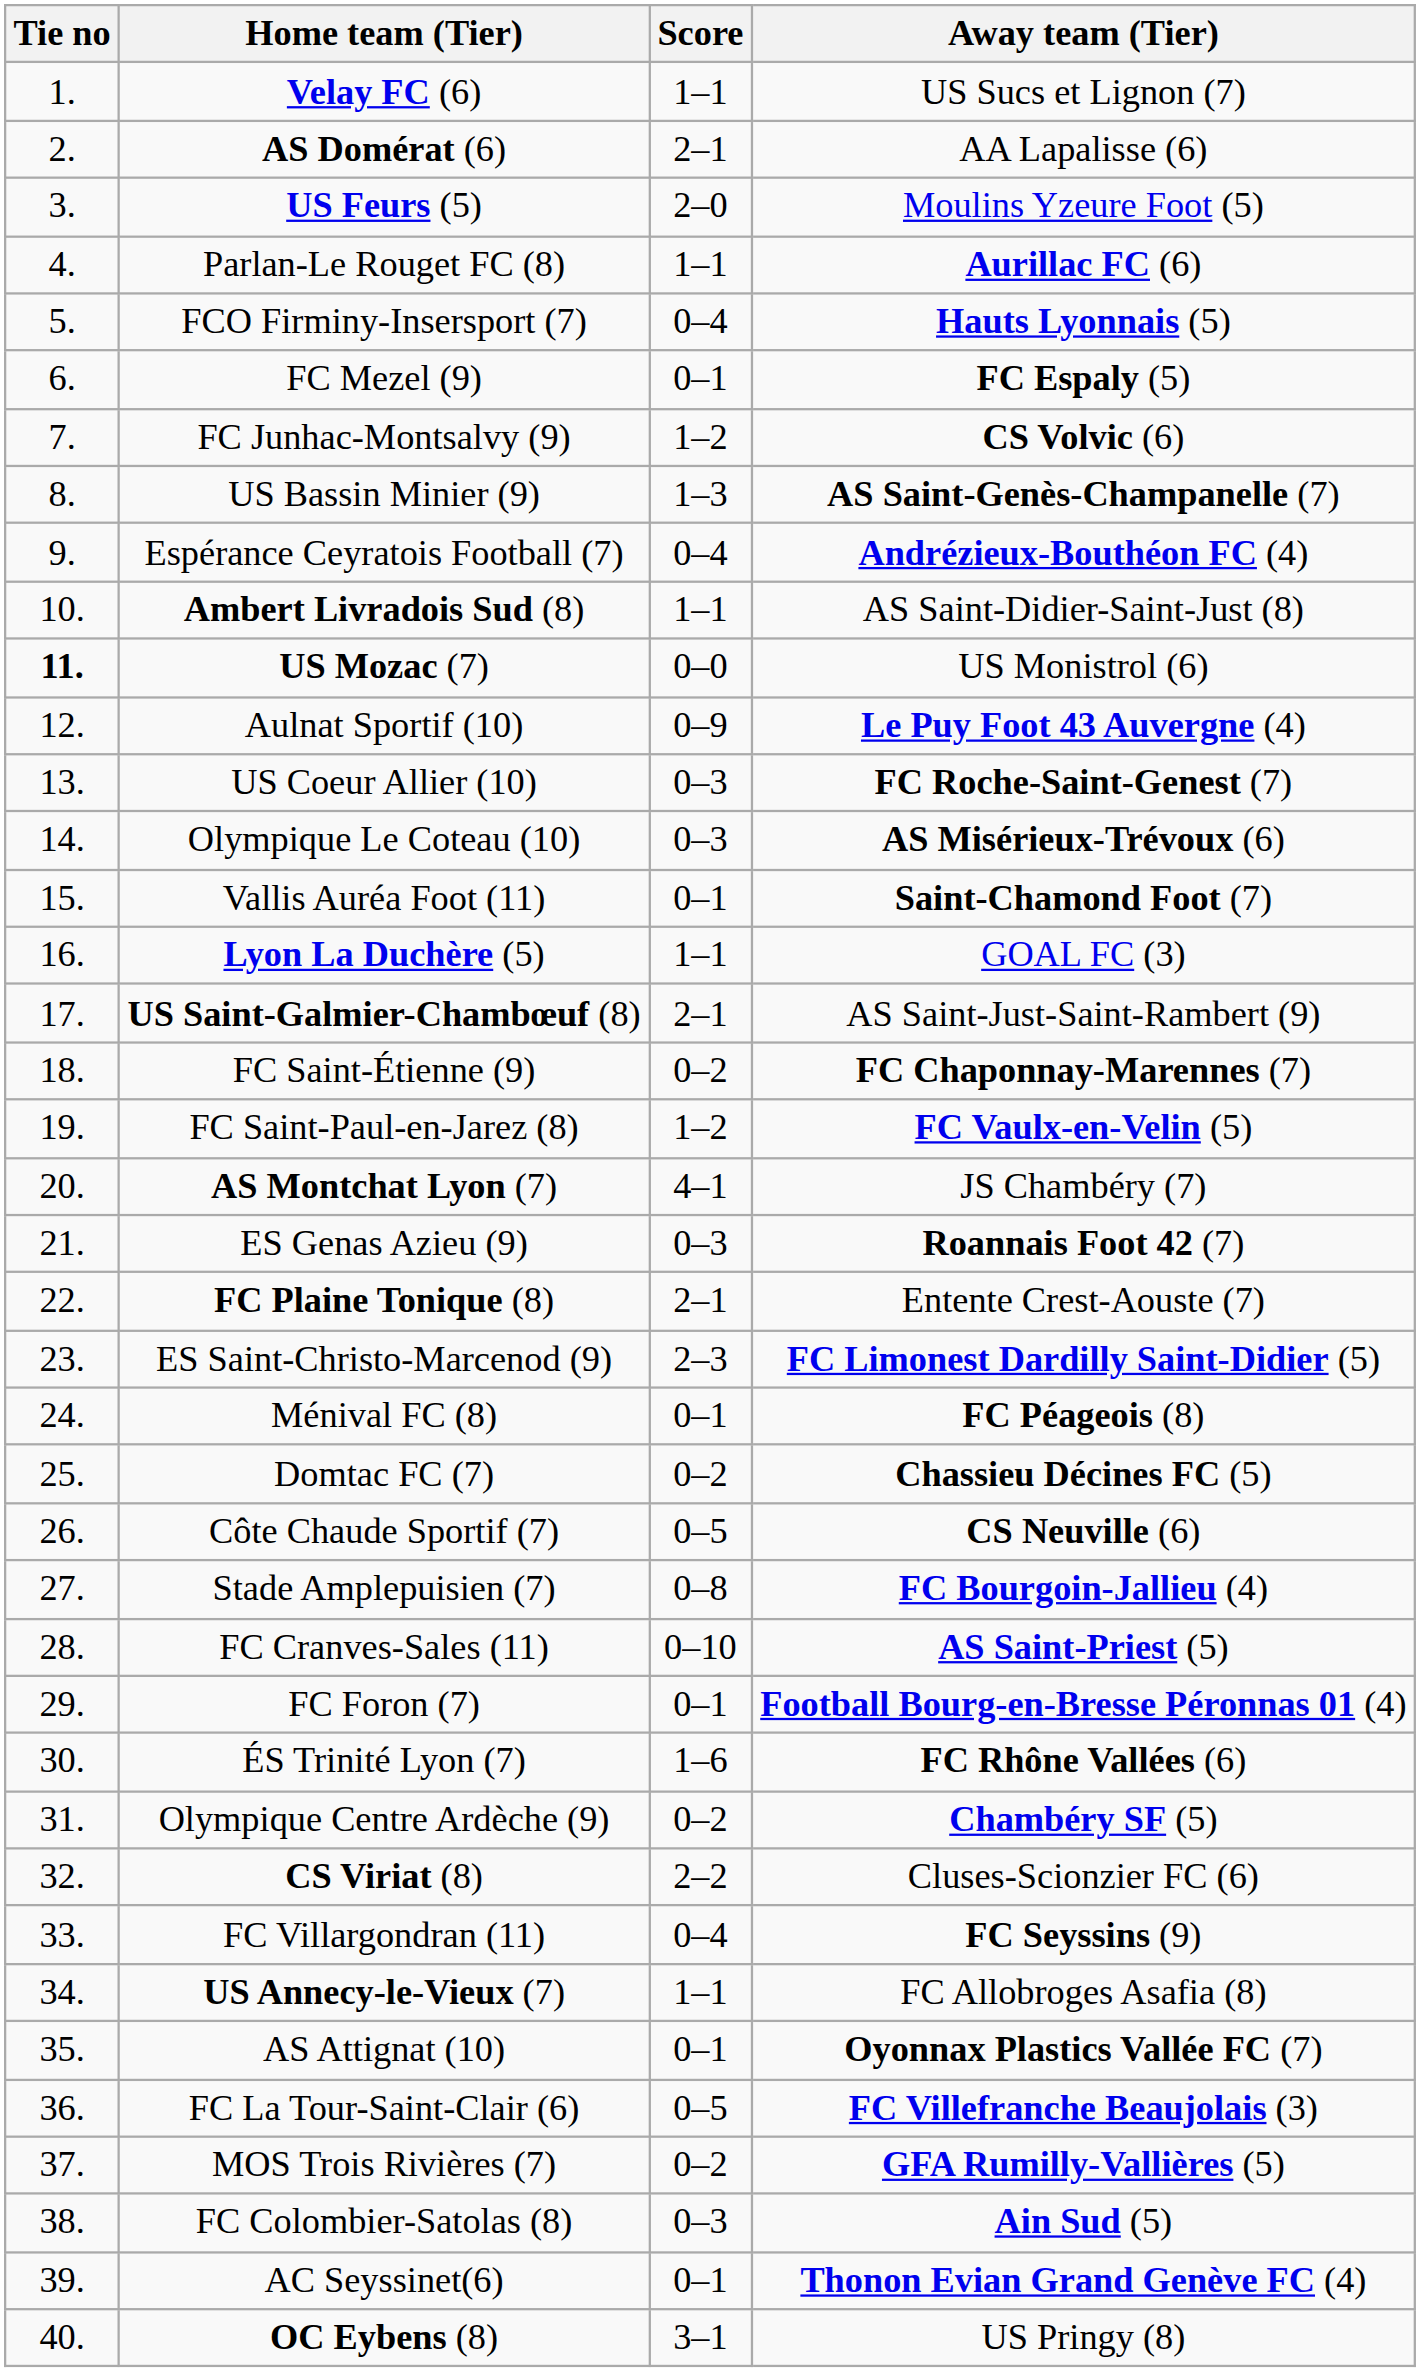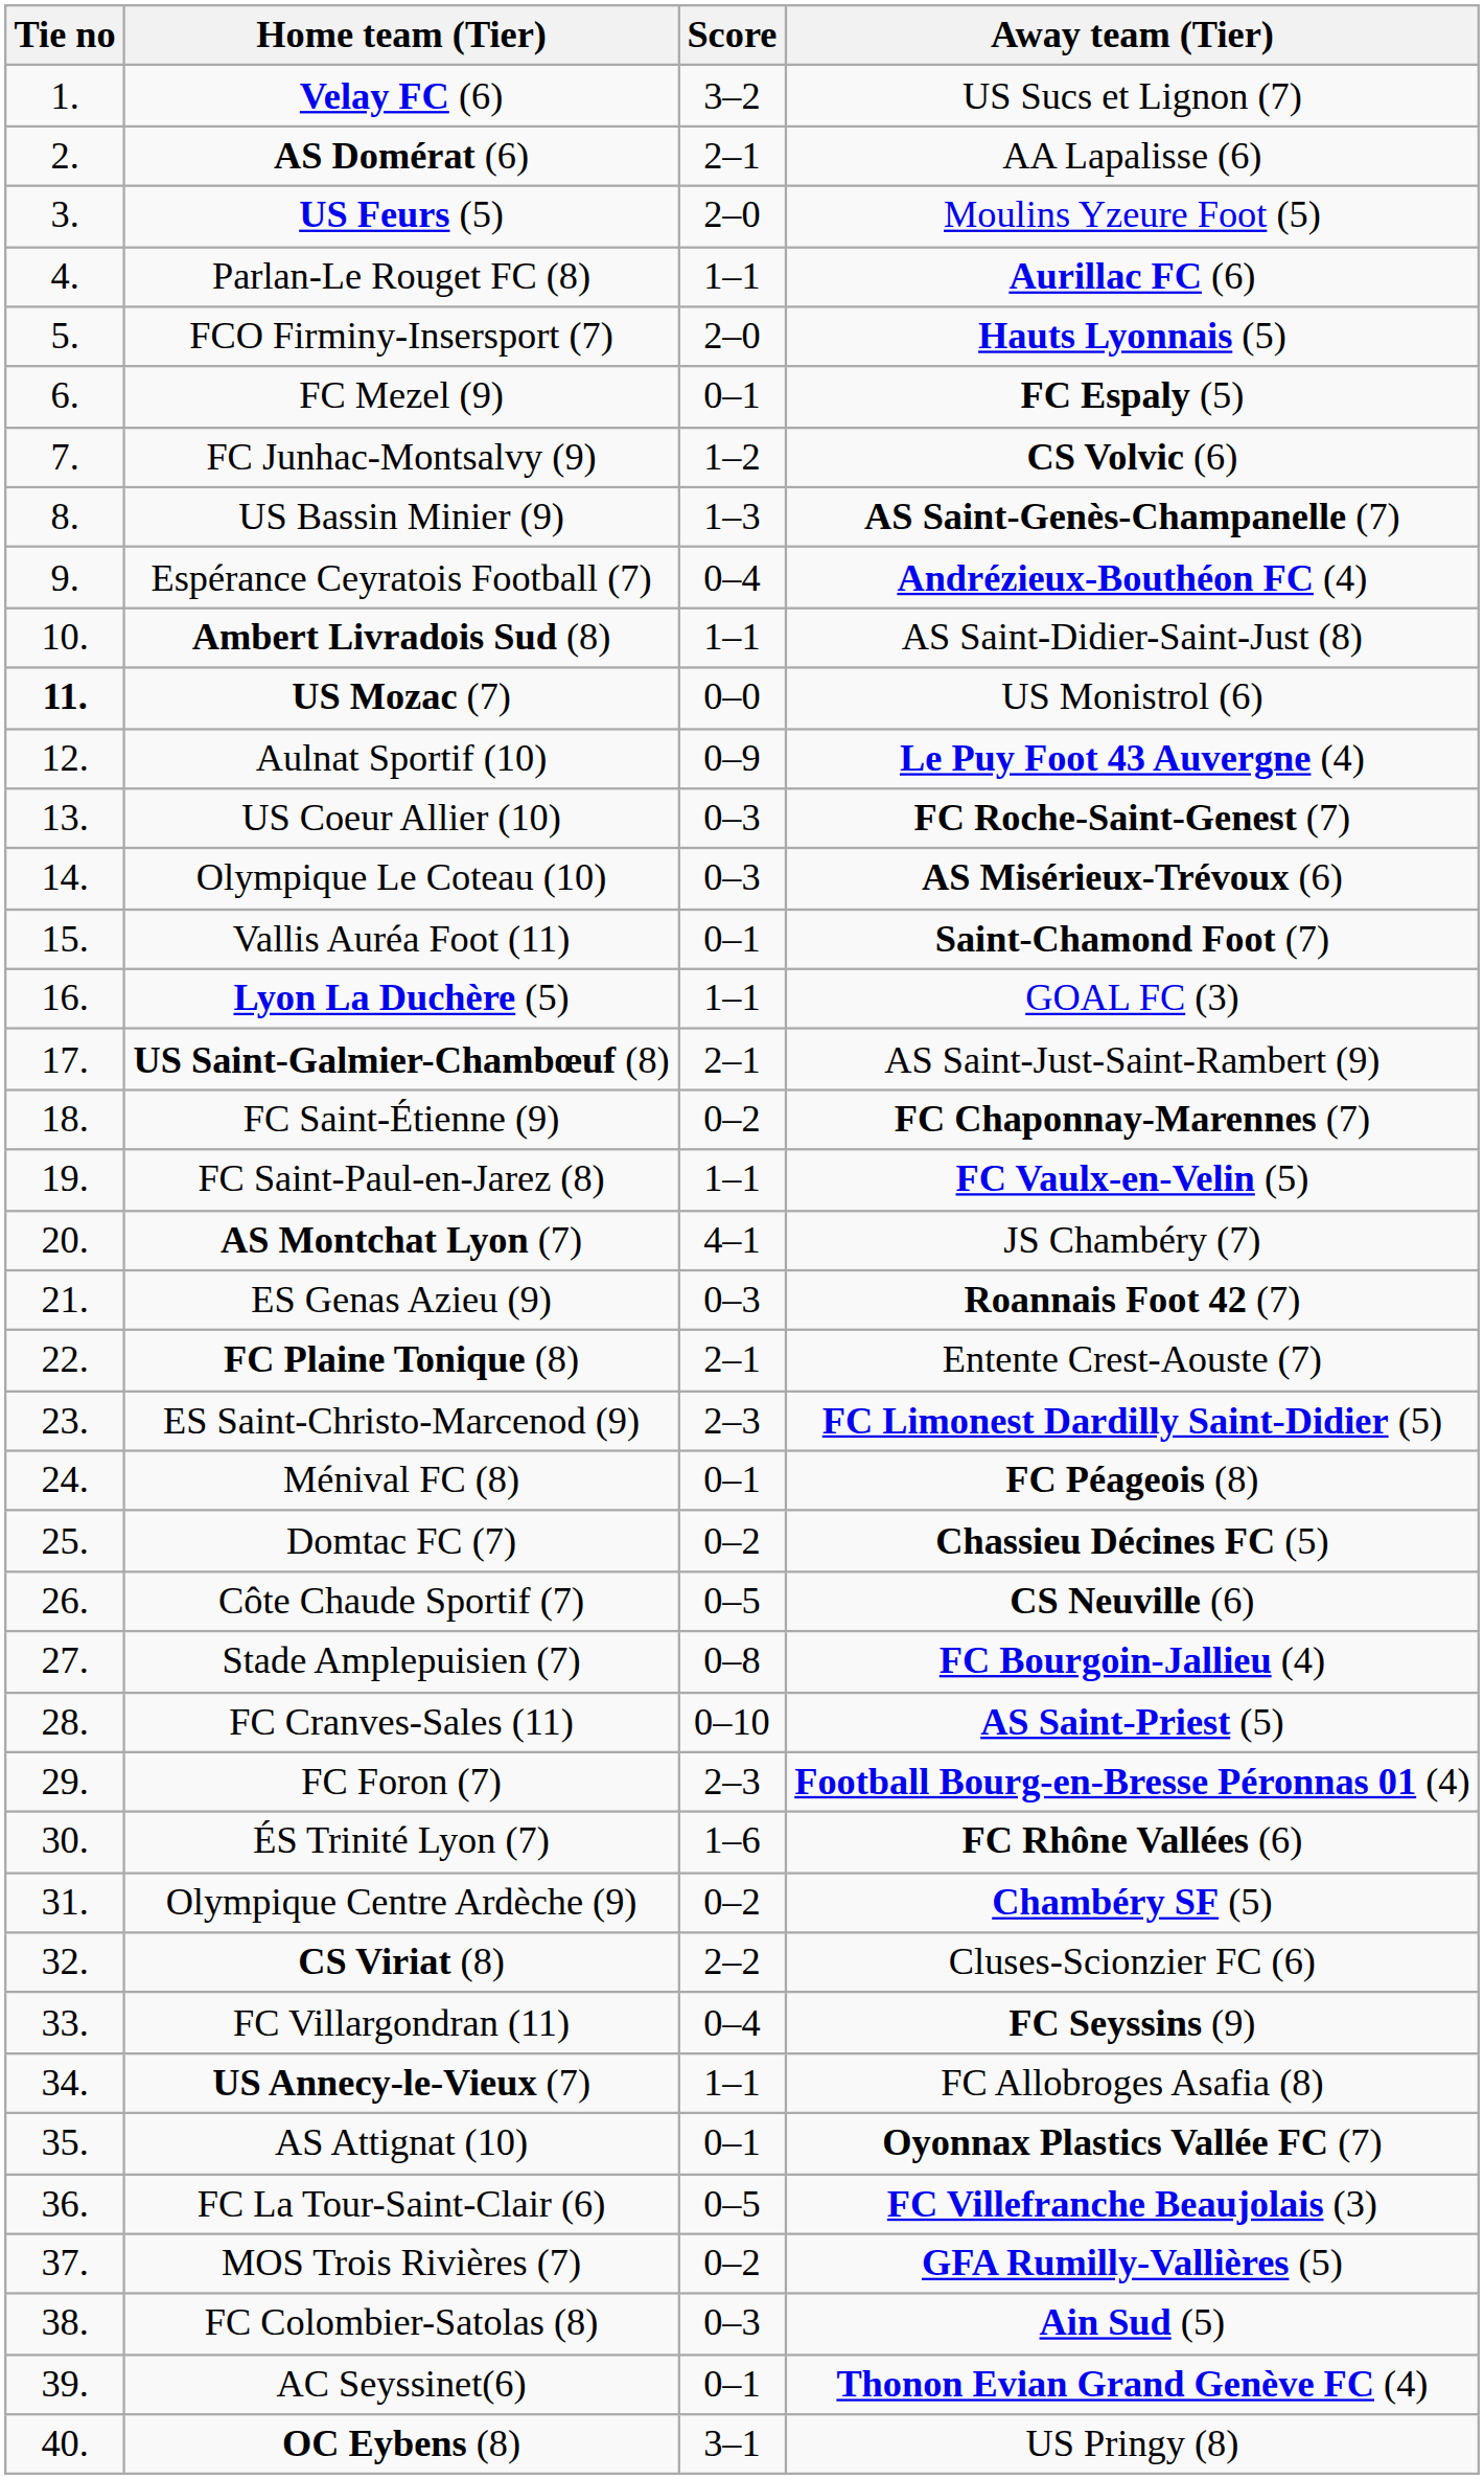Velay FC (6) | Score: 1–1 -> 3–2
FCO Firminy-Insersport (7) | Score: 0–4 -> 2–0
FC Saint-Paul-en-Jarez (8) | Score: 1–2 -> 1–1
FC Foron (7) | Score: 0–1 -> 2–3
